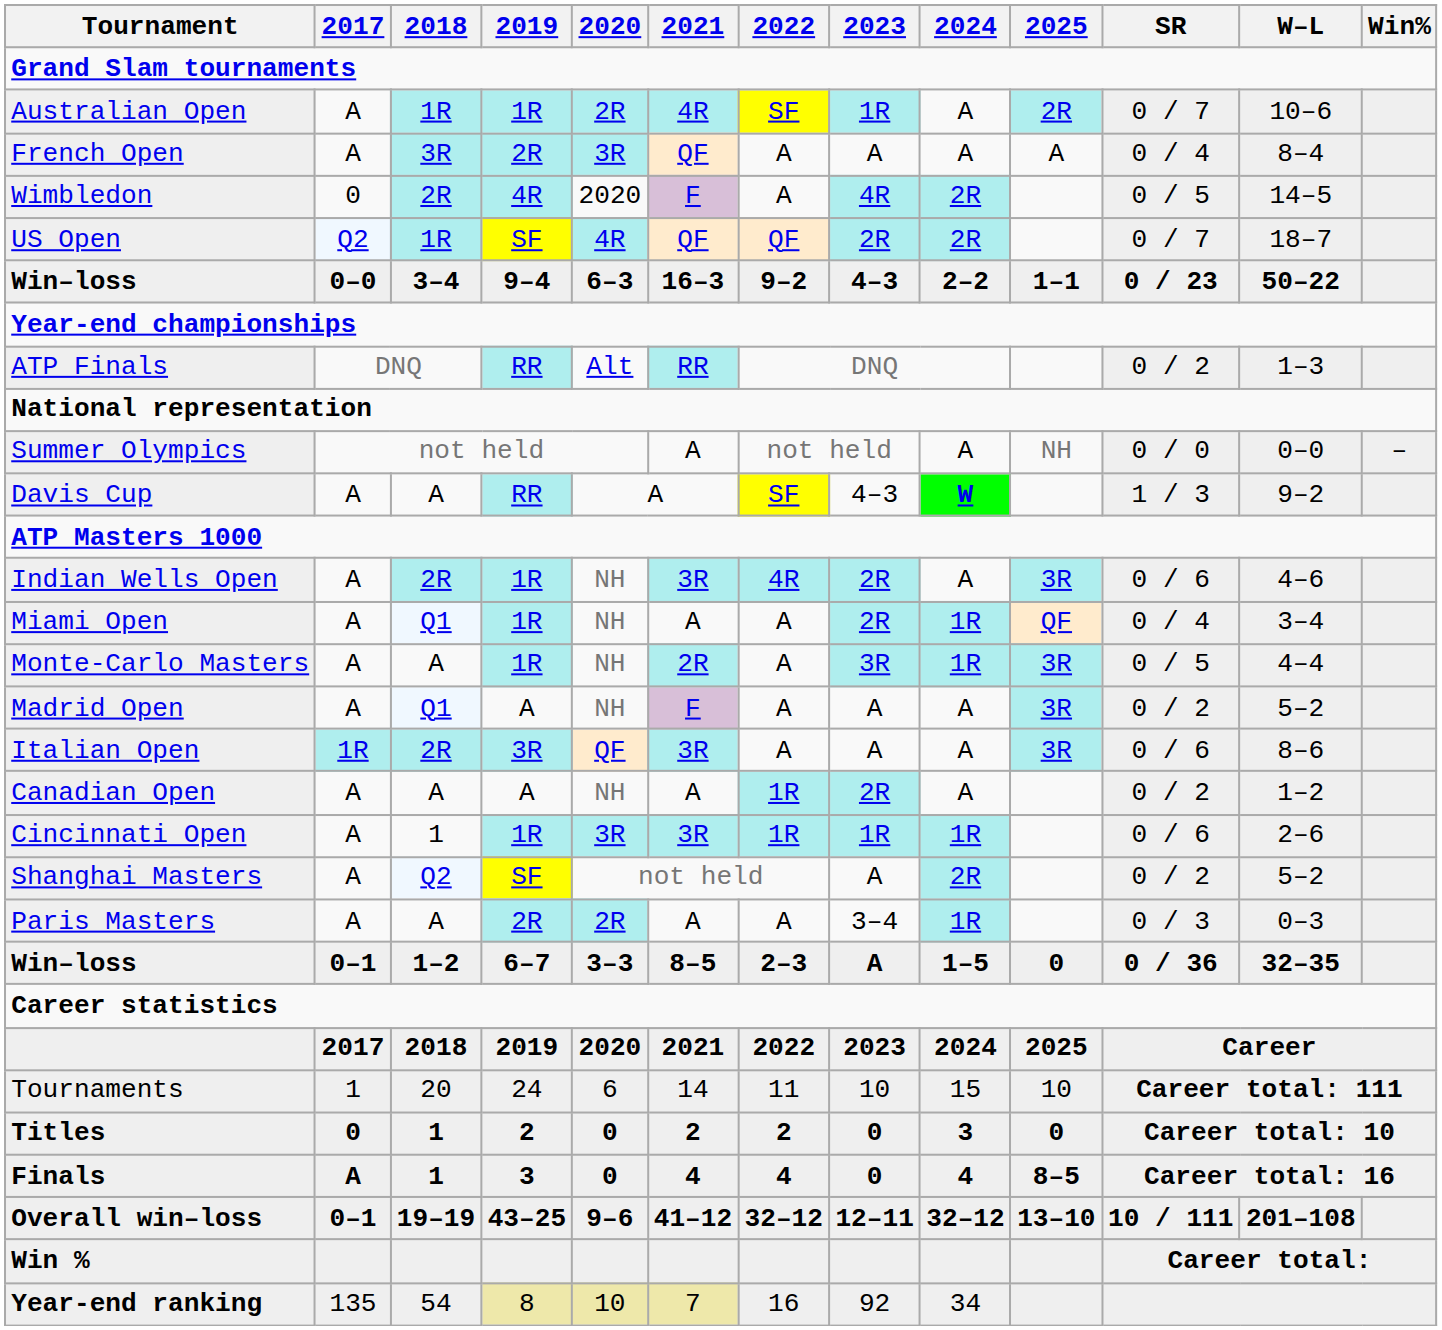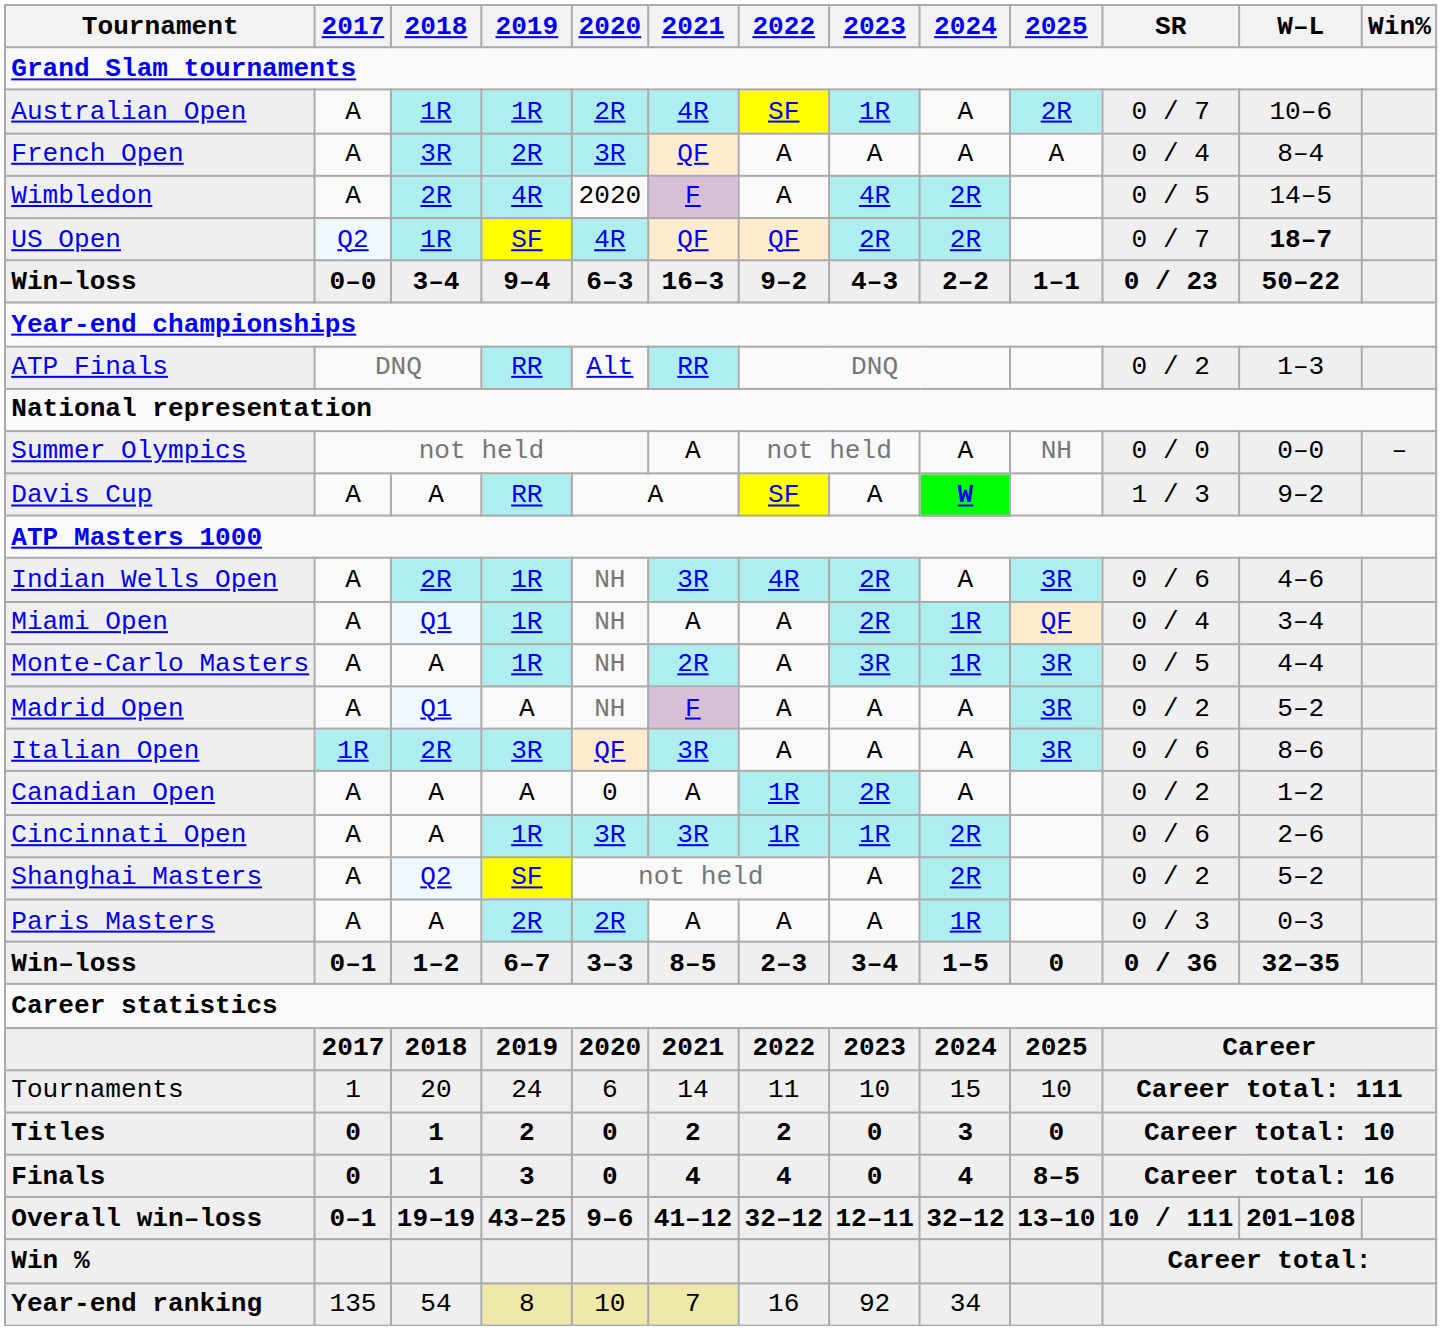Wimbledon | 2017: 0 -> A
US Open | W–L: normal -> bold
Davis Cup | 2023: 4–3 -> A
Canadian Open | 2020: NH -> 0
Cincinnati Open | 2018: 1 -> A
Cincinnati Open | 2024: 1R -> 2R
Paris Masters | 2023: 3–4 -> A
Win–loss / 6–7 | 2023: A -> 3–4
Finals | 2017: A -> 0
